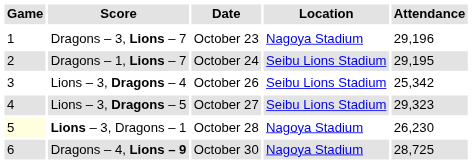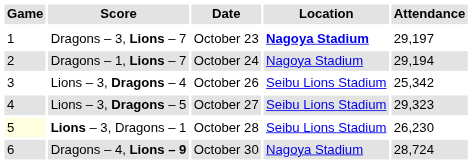Dragons – 3, Lions – 7 | Location: normal -> bold
Dragons – 3, Lions – 7 | Attendance: 29,196 -> 29,197
Dragons – 1, Lions – 7 | Location: Seibu Lions Stadium -> Nagoya Stadium
Dragons – 1, Lions – 7 | Attendance: 29,195 -> 29,194
Lions – 3, Dragons – 1 | Location: Nagoya Stadium -> Seibu Lions Stadium
Dragons – 4, Lions – 9 | Attendance: 28,725 -> 28,724
